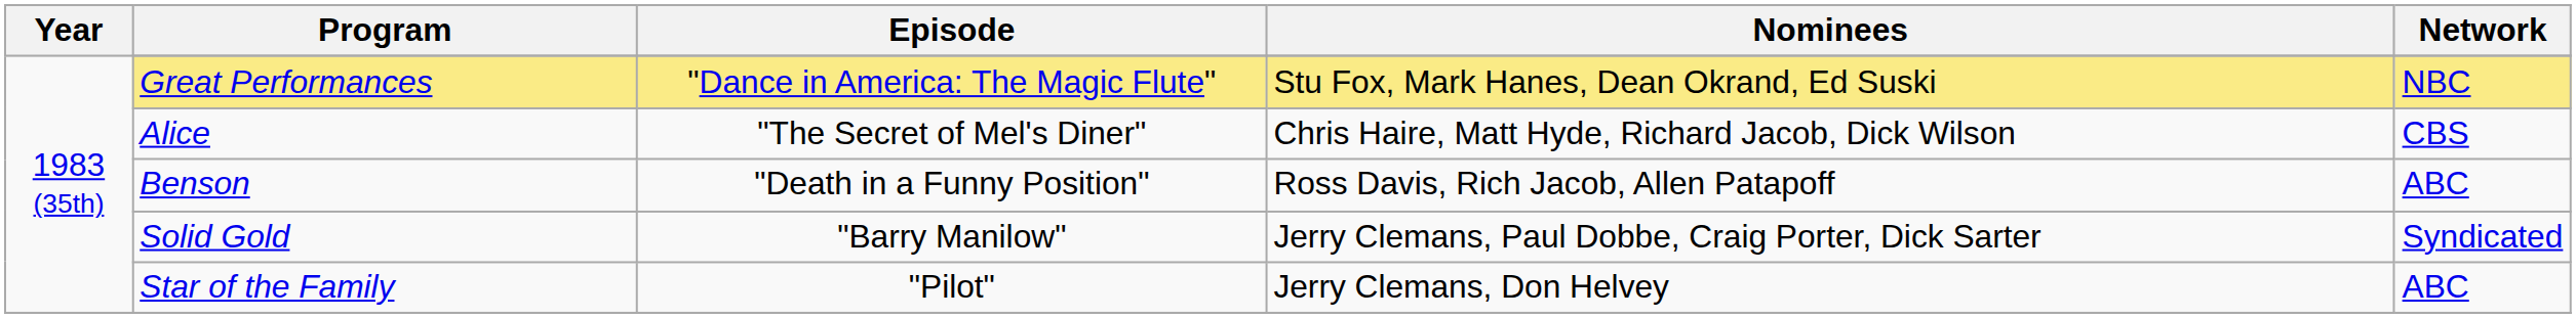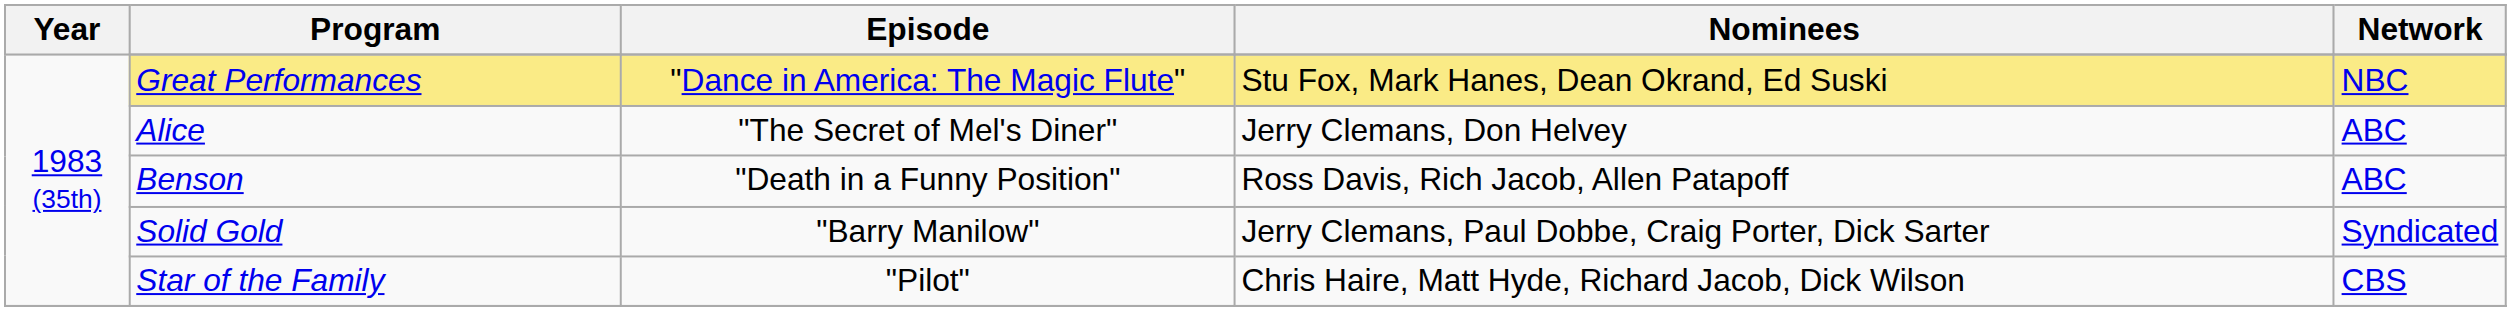Alice | Nominees: Chris Haire, Matt Hyde, Richard Jacob, Dick Wilson -> Jerry Clemans, Don Helvey
Alice | Network: CBS -> ABC
Star of the Family | Nominees: Jerry Clemans, Don Helvey -> Chris Haire, Matt Hyde, Richard Jacob, Dick Wilson
Star of the Family | Network: ABC -> CBS
